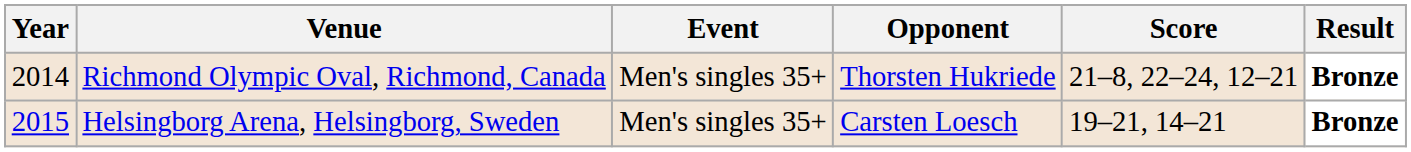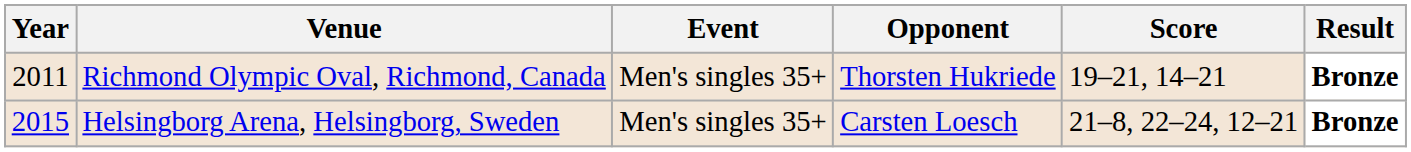Richmond Olympic Oval, Richmond, Canada | Year: 2014 -> 2011
Richmond Olympic Oval, Richmond, Canada | Score: 21–8, 22–24, 12–21 -> 19–21, 14–21
Helsingborg Arena, Helsingborg, Sweden | Score: 19–21, 14–21 -> 21–8, 22–24, 12–21
